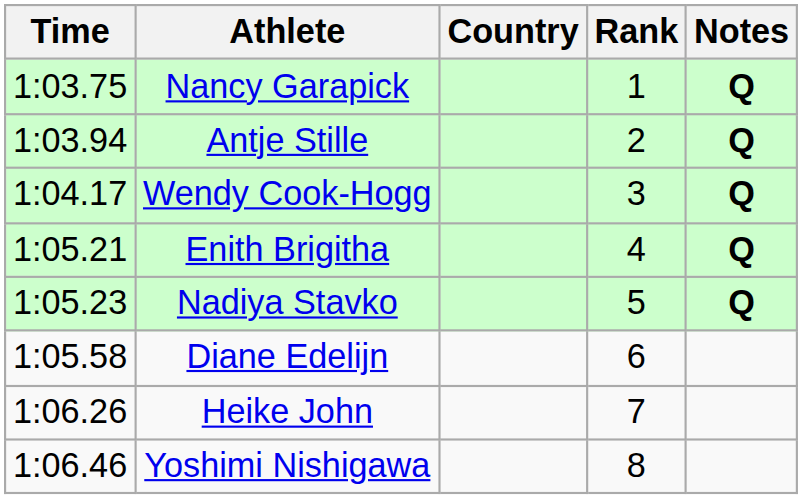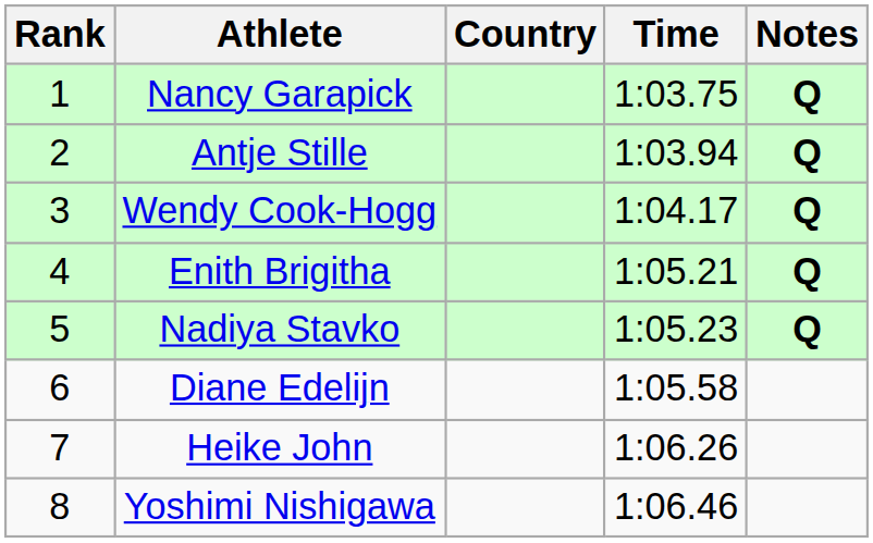columns swapped: Rank <-> Time
